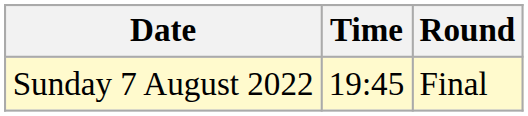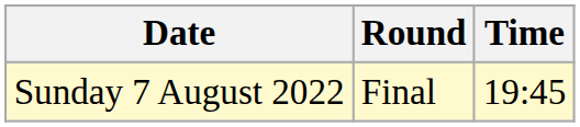columns swapped: Time <-> Round
